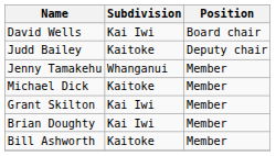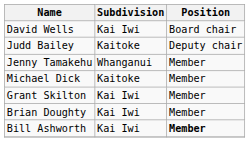Bill Ashworth | Subdivision: Kaitoke -> Kai Iwi
Bill Ashworth | Position: normal -> bold
